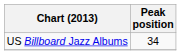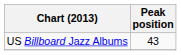US Billboard Jazz Albums | Peak position: 34 -> 43
